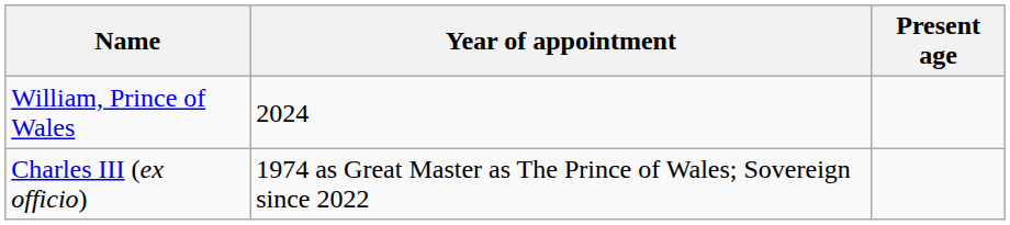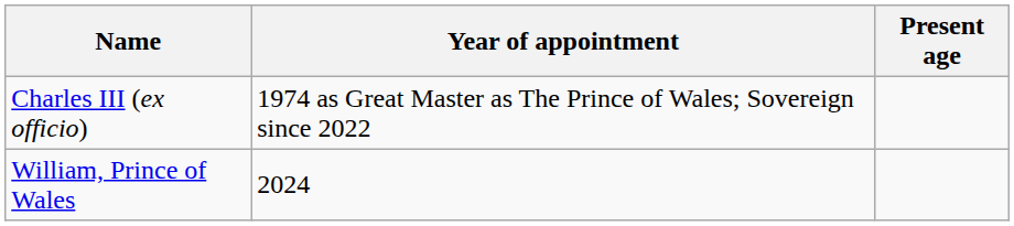rows swapped: Charles III (ex officio) <-> William, Prince of Wales
